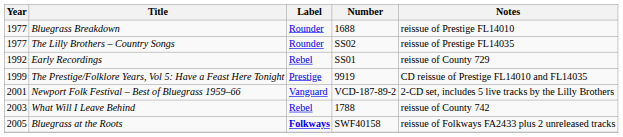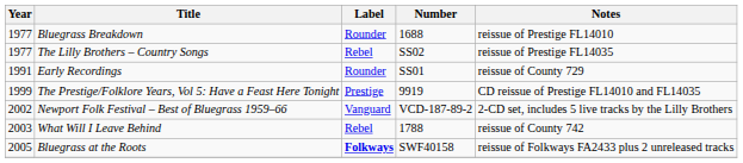The Lilly Brothers – Country Songs | Label: Rounder -> Rebel
Early Recordings | Year: 1992 -> 1991
Early Recordings | Label: Rebel -> Rounder
Newport Folk Festival – Best of Bluegrass 1959–66 | Year: 2001 -> 2002
